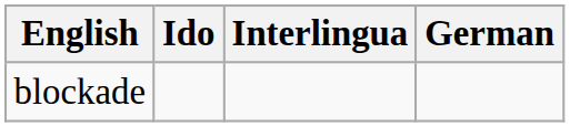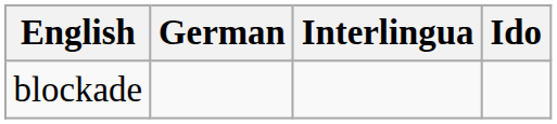columns swapped: German <-> Ido
